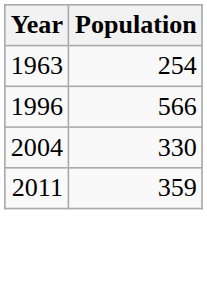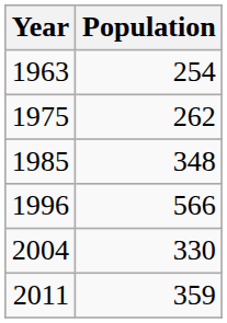+ row: 1975 | 262
+ row: 1985 | 348
